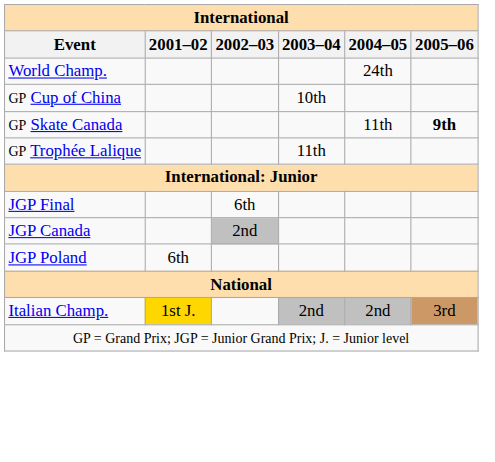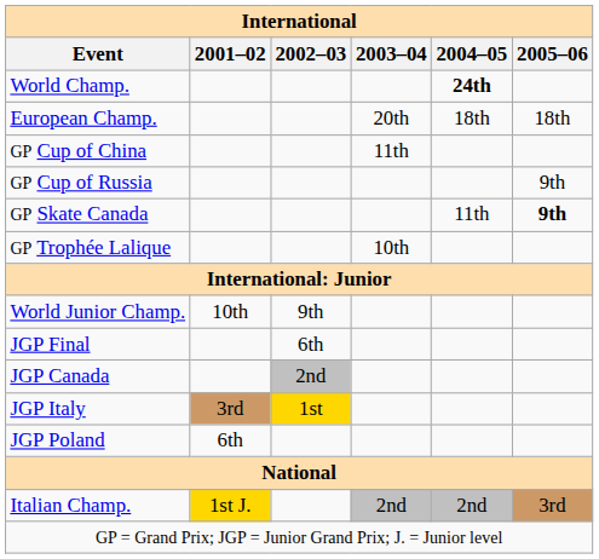World Champ. | 2004–05: normal -> bold
+ row: European Champ. | 20th | 18th | 18th
GP Cup of China | 2003–04: 10th -> 11th
+ row: GP Cup of Russia | 9th
GP Trophée Lalique | 2003–04: 11th -> 10th
+ row: World Junior Champ. | 10th | 9th
+ row: JGP Italy | 3rd | 1st
